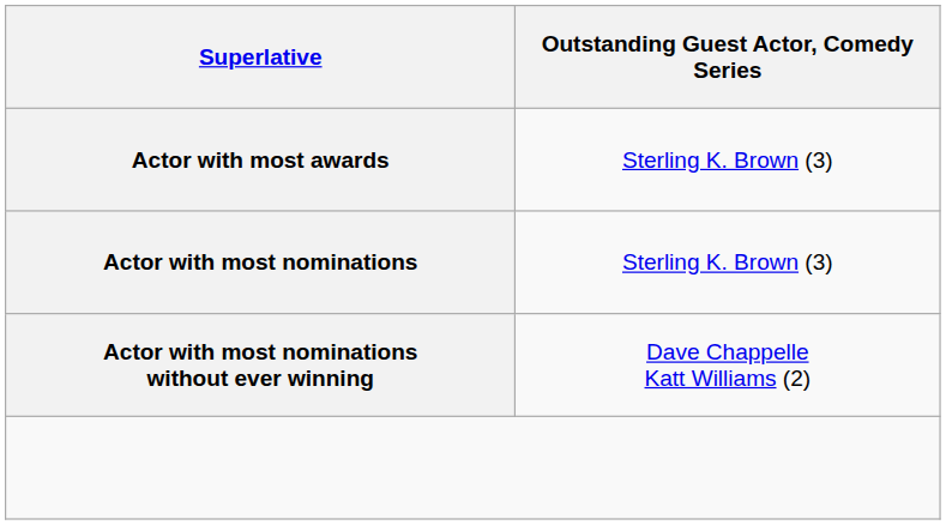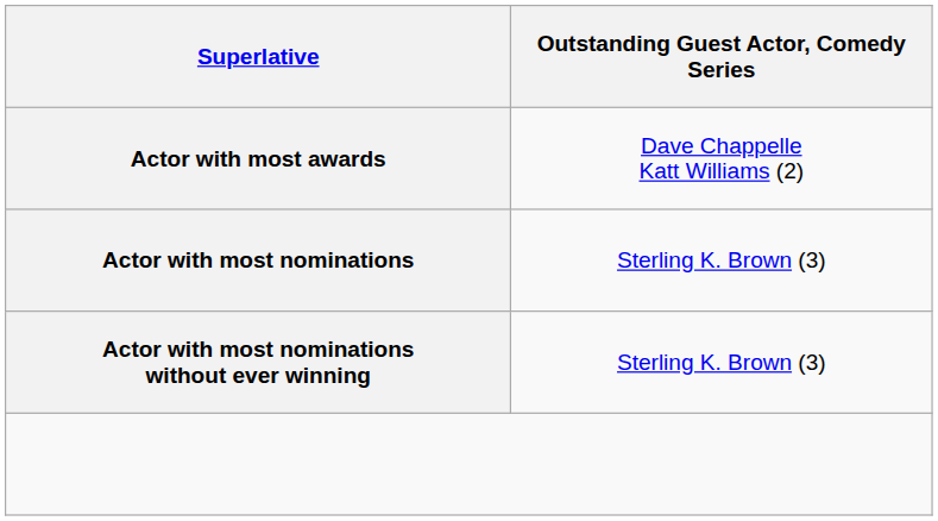Actor with most awards | column 2: Sterling K. Brown (3) -> Dave Chappelle Katt Williams (2)
Actor with most nominations without ever winning | column 2: Dave Chappelle Katt Williams (2) -> Sterling K. Brown (3)
